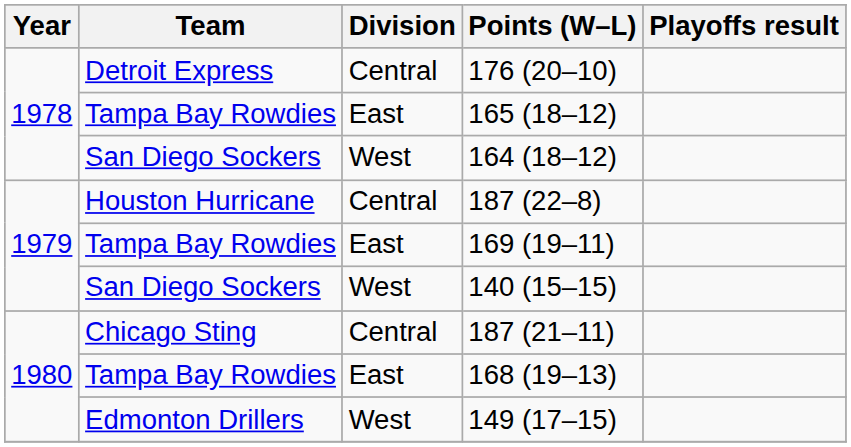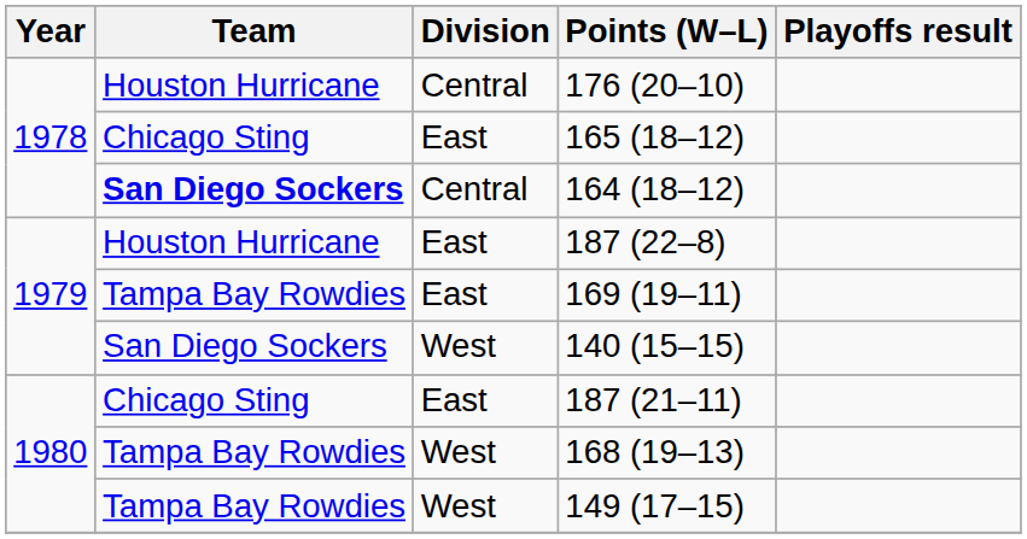176 (20–10) | Team: Detroit Express -> Houston Hurricane
165 (18–12) | Team: Tampa Bay Rowdies -> Chicago Sting
164 (18–12) | Team: normal -> bold
164 (18–12) | Division: West -> Central
187 (22–8) | Division: Central -> East
187 (21–11) | Division: Central -> East
168 (19–13) | Division: East -> West
149 (17–15) | Team: Edmonton Drillers -> Tampa Bay Rowdies
